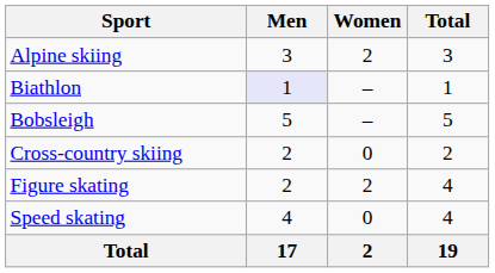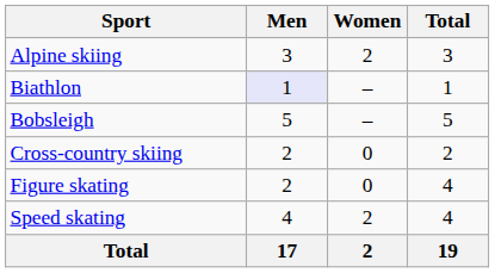Figure skating | Women: 2 -> 0
Speed skating | Women: 0 -> 2
